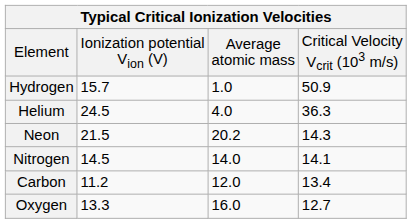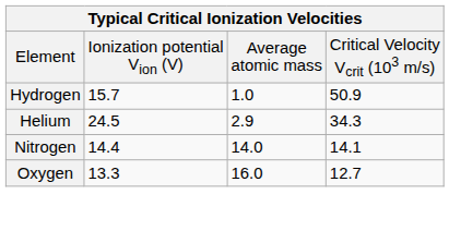Helium | Average atomic mass: 4.0 -> 2.9
Helium | Critical Velocity Vcrit (103 m/s): 36.3 -> 34.3
- row: Neon | 21.5 | 20.2 | 14.3
Nitrogen | Ionization potential Vion (V): 14.5 -> 14.4
- row: Carbon | 11.2 | 12.0 | 13.4
